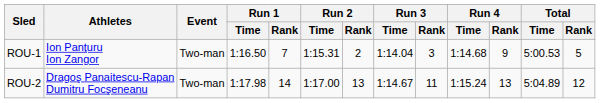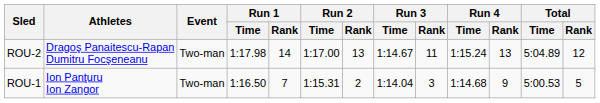rows swapped: ROU-1 <-> ROU-2
